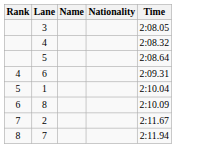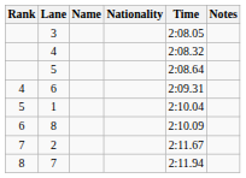+ column: Notes
